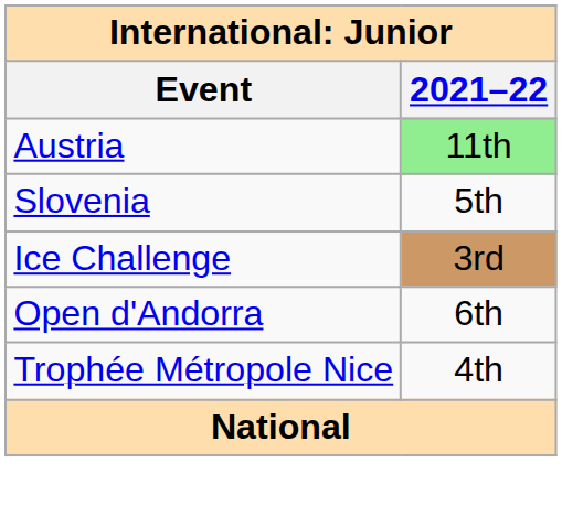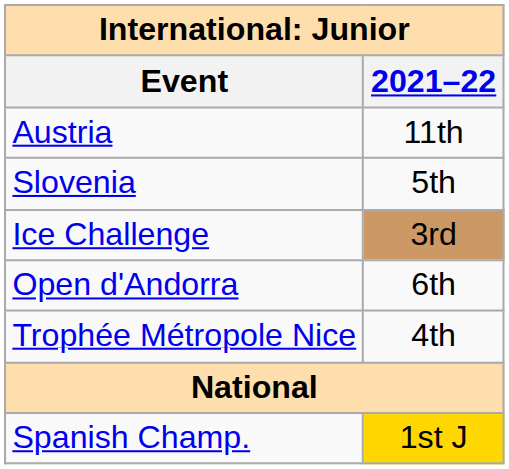Austria | 2021–22: lightgreen background -> no background
+ row: Spanish Champ. | 1st J
